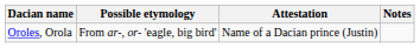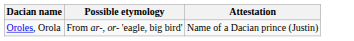- column: Notes
